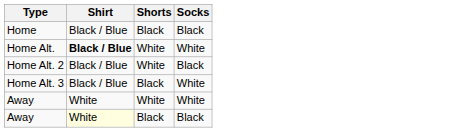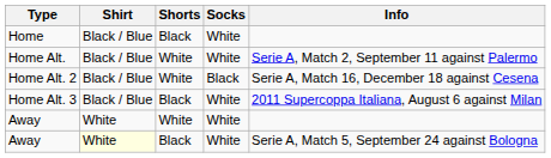+ column: Info | Serie A, Match 2, September 11 against Palermo | Serie A, Match 16, December 18 against Cesena | 2011 Supercoppa Italiana, August 6 against Milan | Serie A, Match 5, September 24 against Bologna
Home | Socks: Black -> White
Home Alt. | Shirt: bold -> normal
Away / Black | Socks: Black -> White
